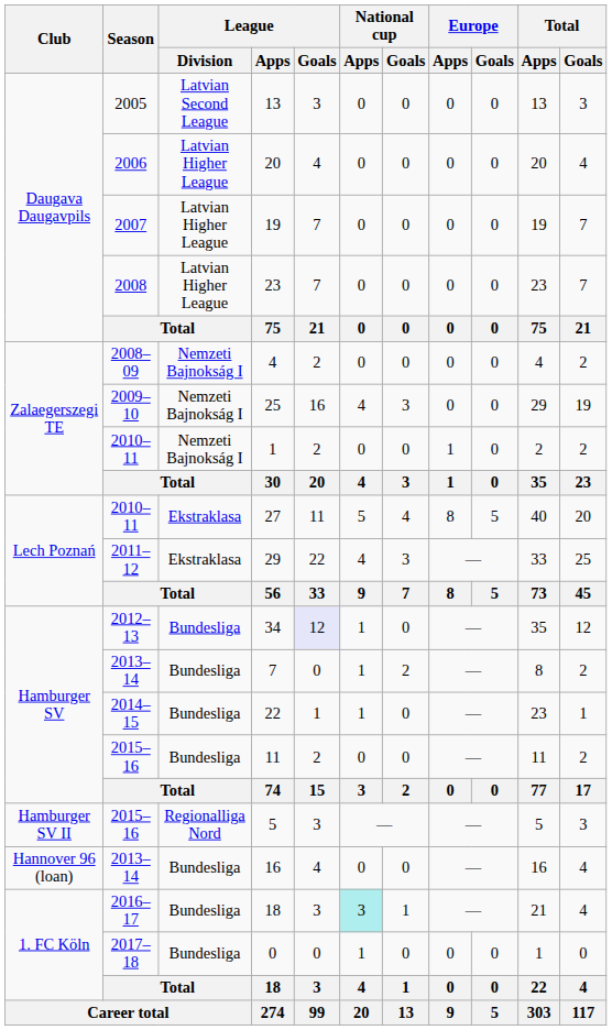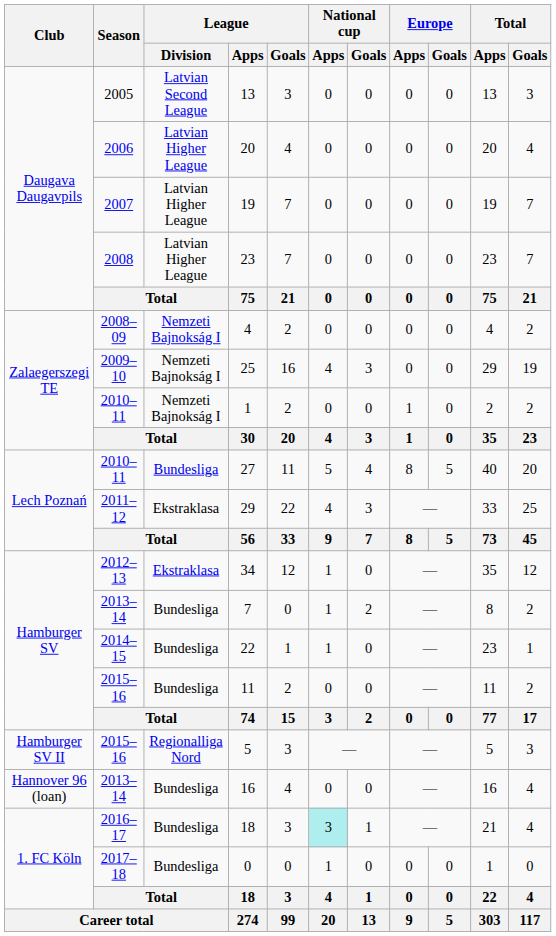27 | League / Division: Ekstraklasa -> Bundesliga
34 | League / Division: Bundesliga -> Ekstraklasa
34 | League / Goals: lavender background -> no background
